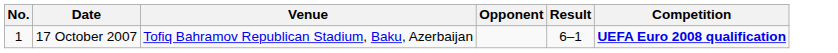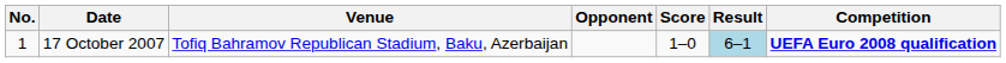+ column: Score | 1–0
17 October 2007 | Result: no background -> lightblue background
